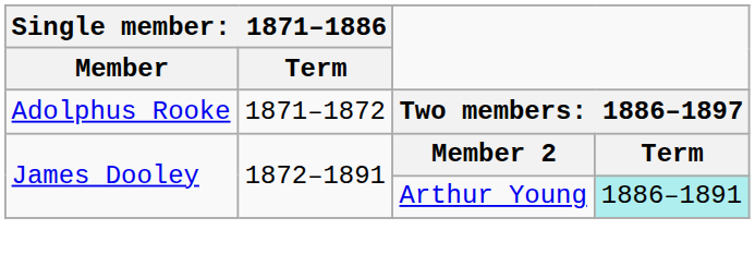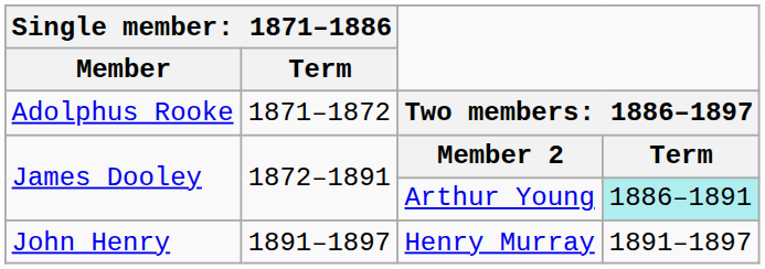+ row: John Henry | 1891–1897 | Henry Murray | 1891–1897
